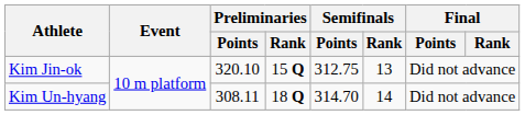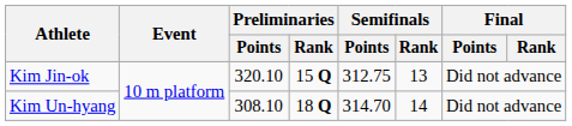Kim Un-hyang | Preliminaries / Points: 308.11 -> 308.10
